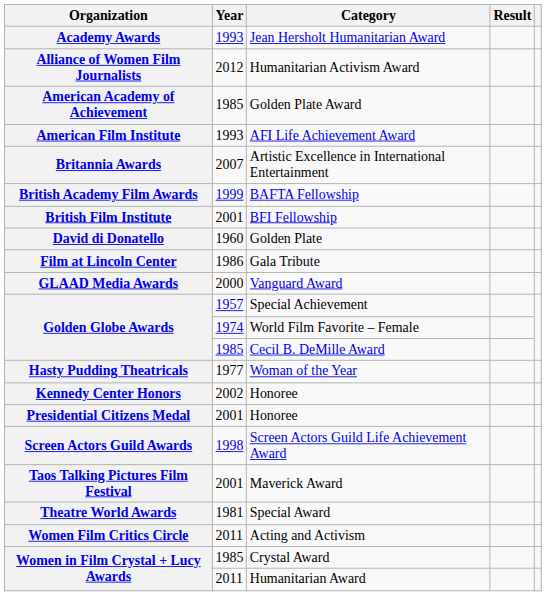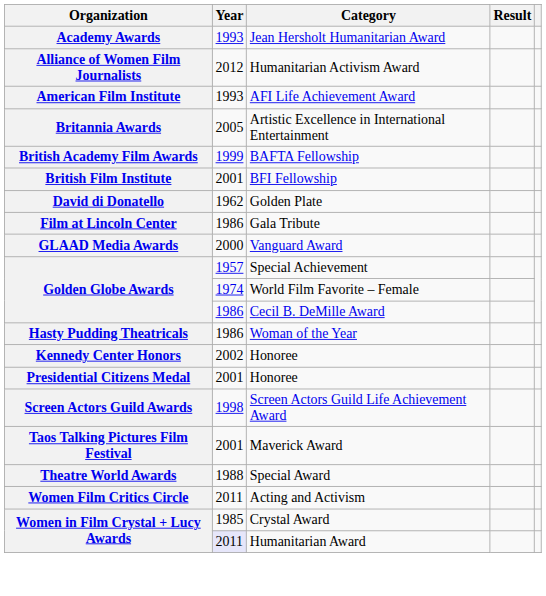- row: American Academy of Achievement | 1985 | Golden Plate Award
Artistic Excellence in International Entertainment | Year: 2007 -> 2005
Golden Plate | Year: 1960 -> 1962
Cecil B. DeMille Award | Year: 1985 -> 1986
Woman of the Year | Year: 1977 -> 1986
Special Award | Year: 1981 -> 1988
Humanitarian Award | Year: no background -> lavender background
